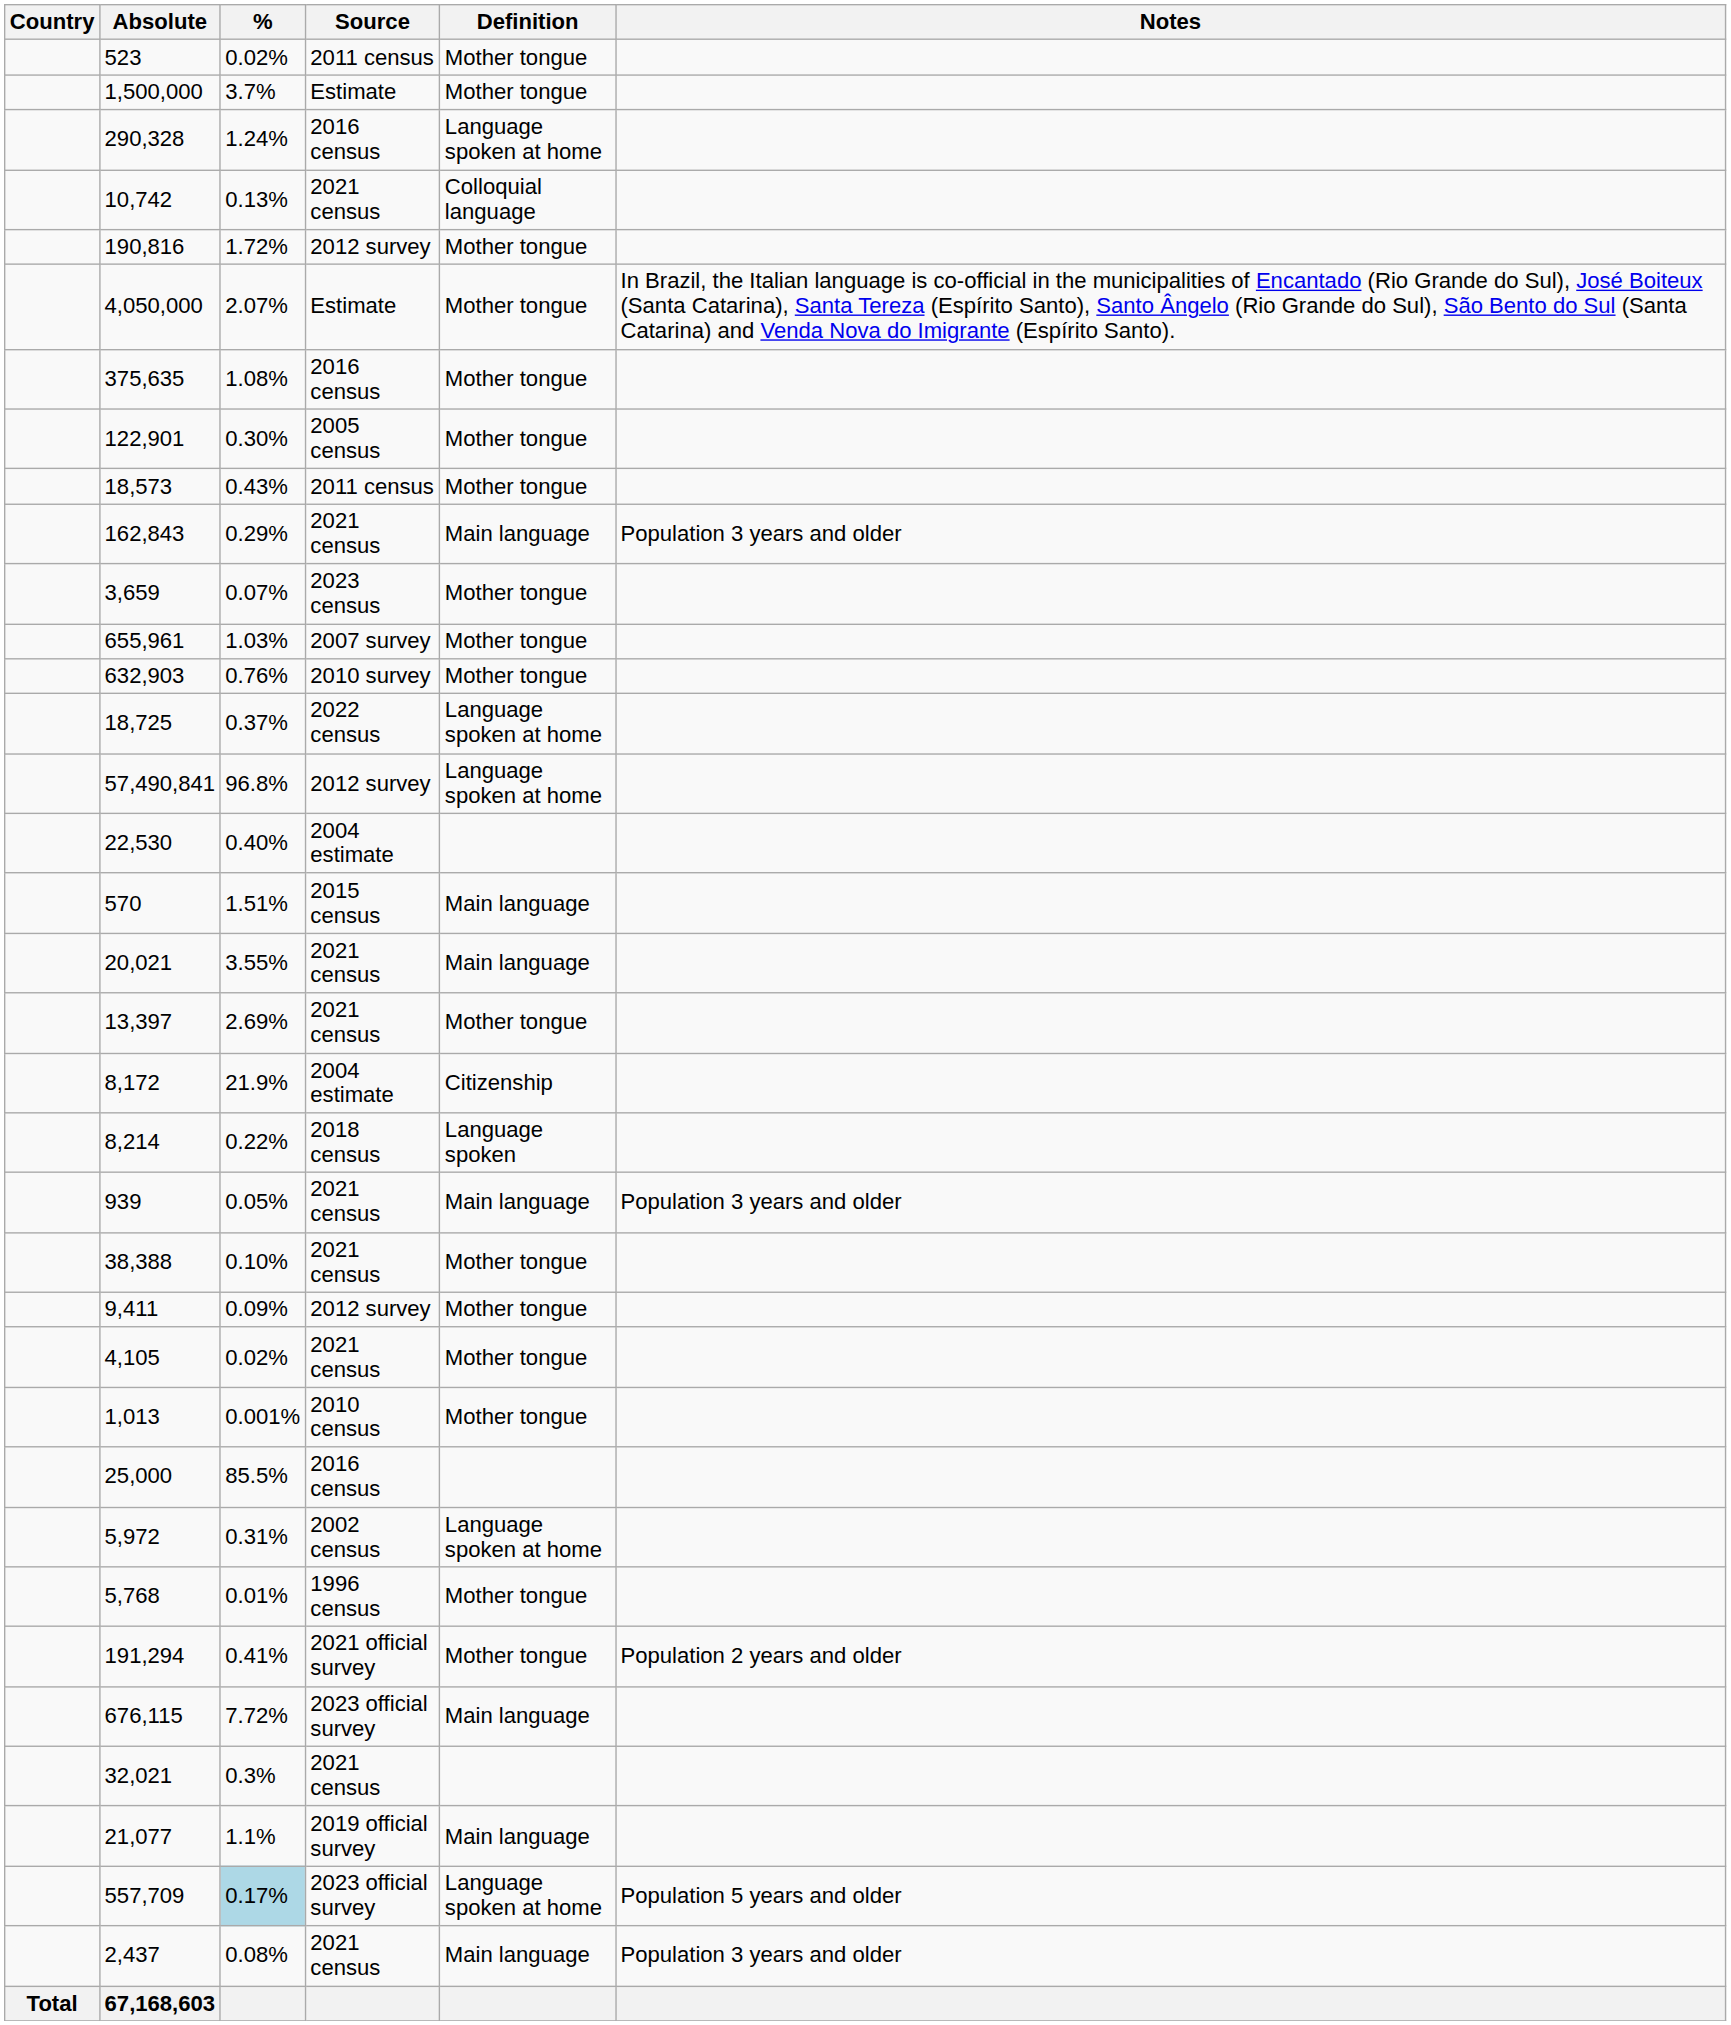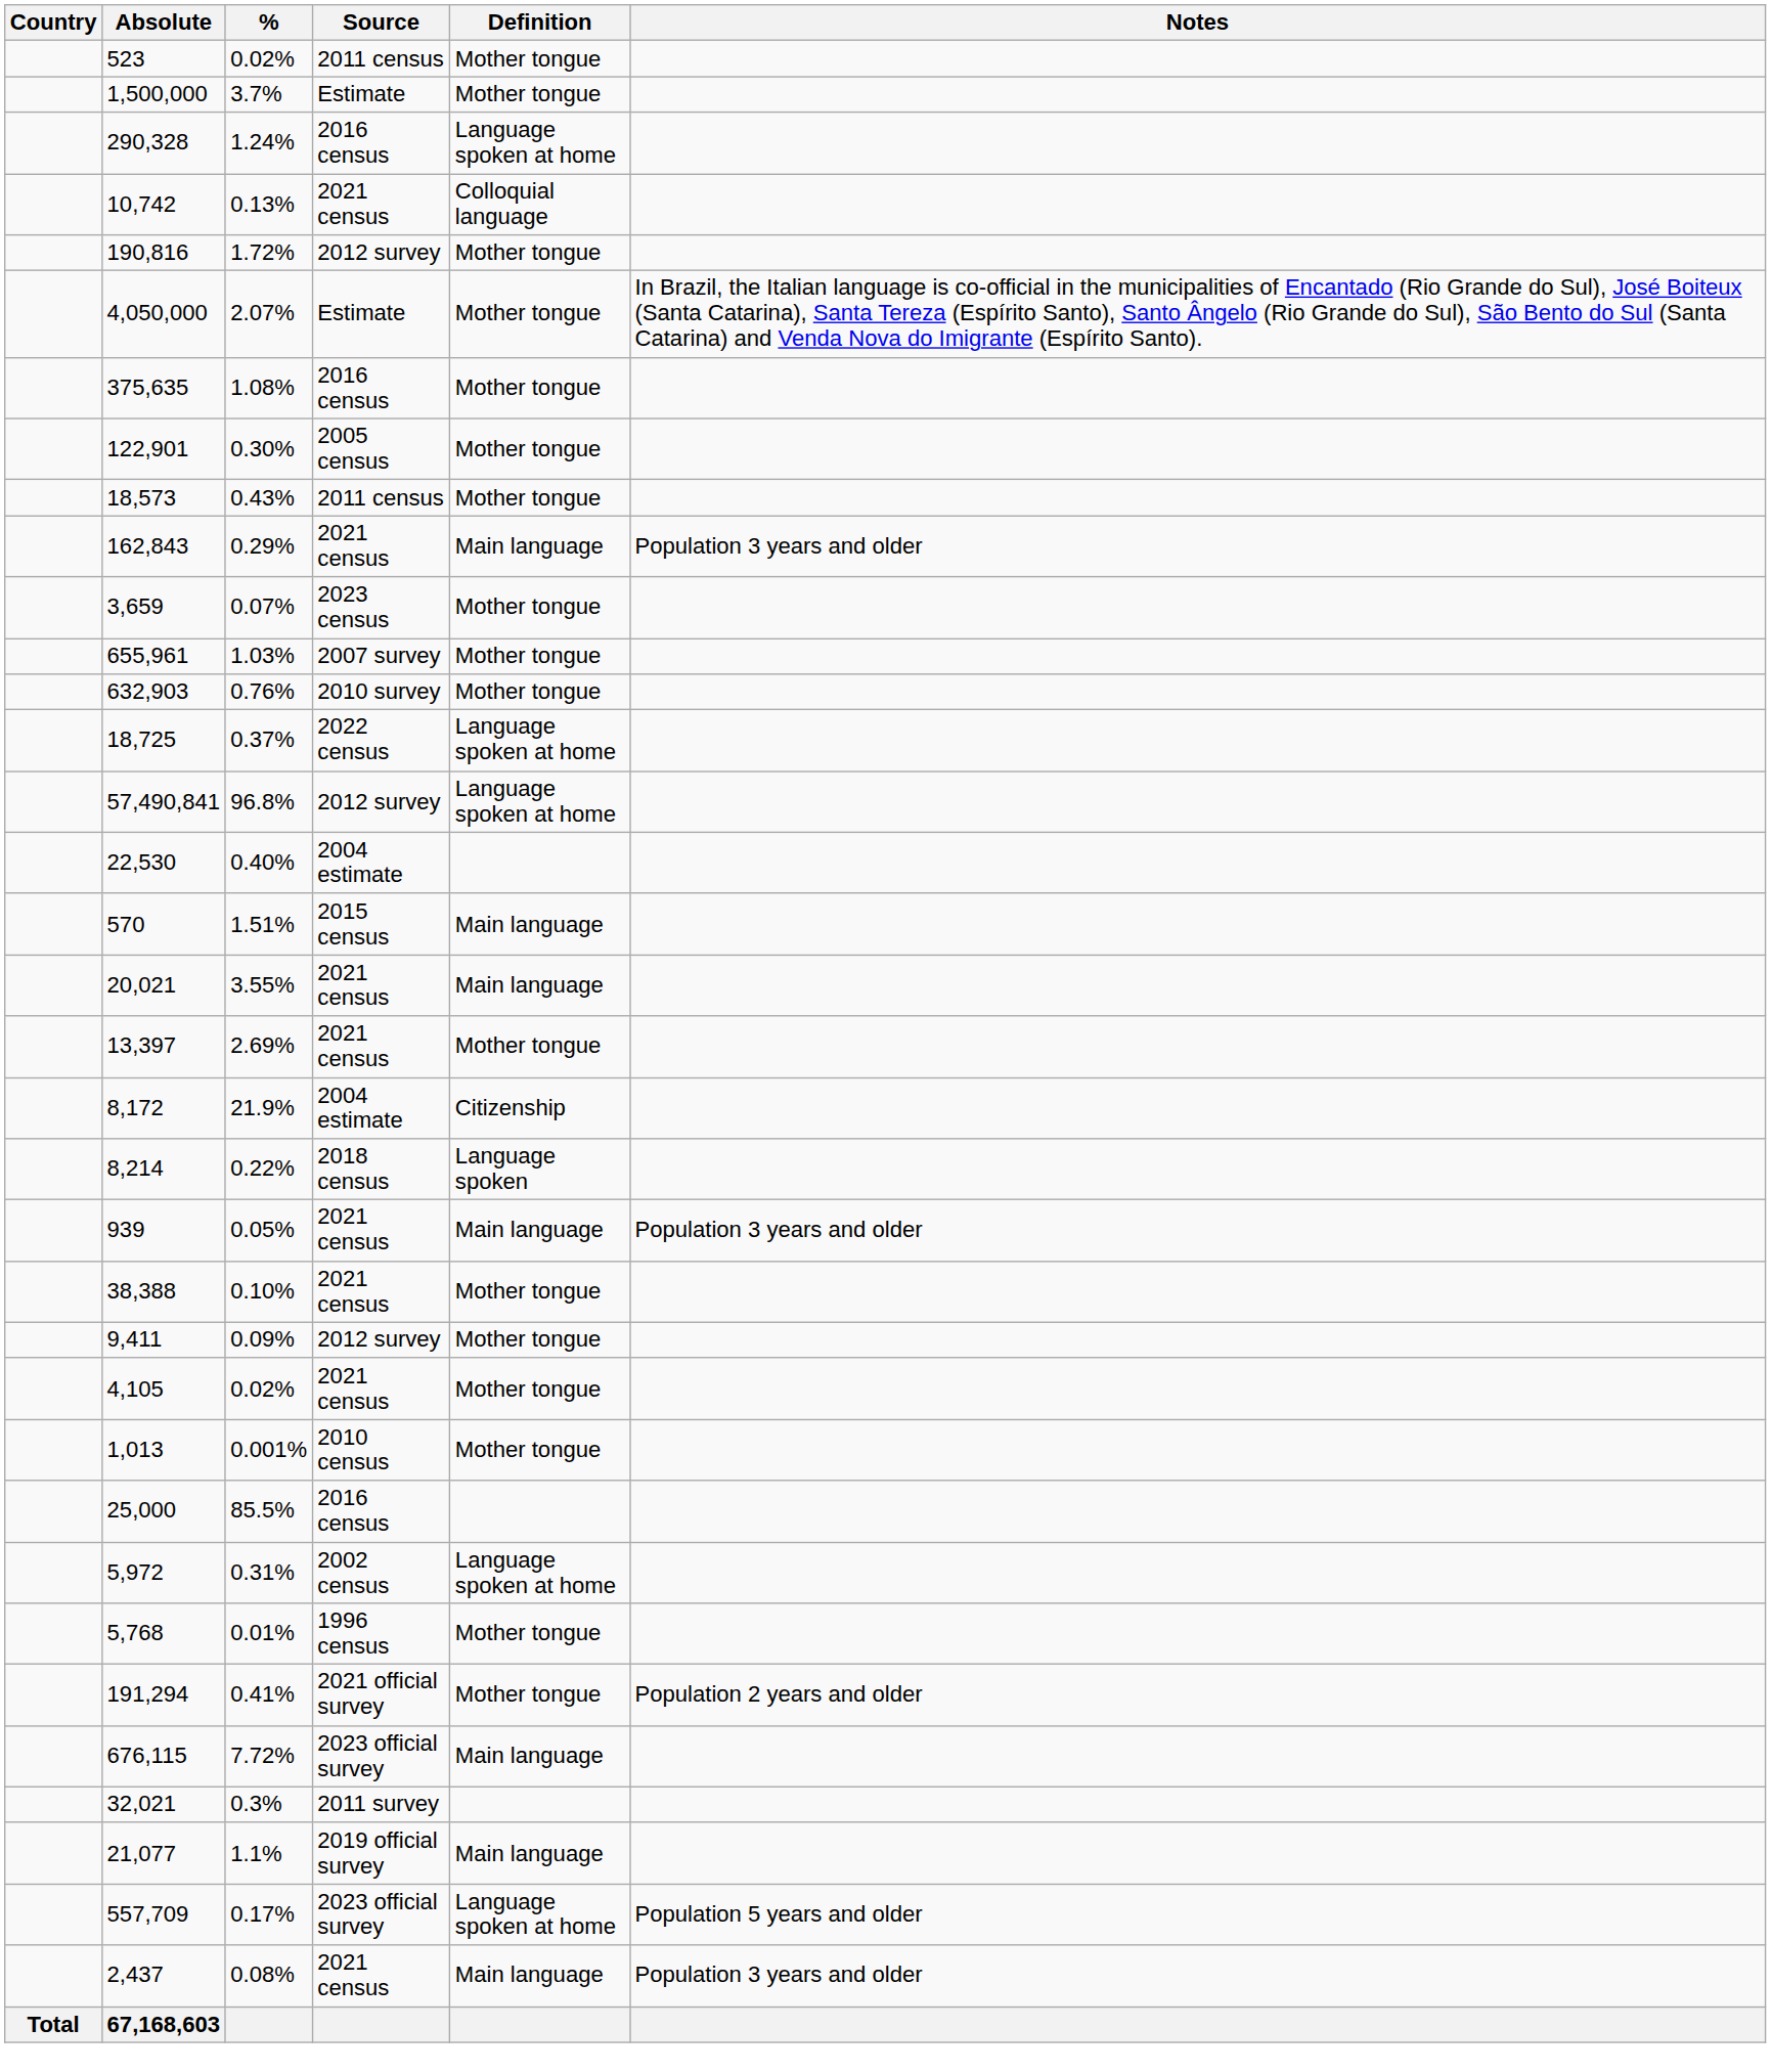32,021 | Source: 2021 census -> 2011 survey
557,709 | %: lightblue background -> no background
